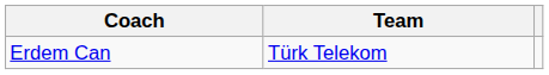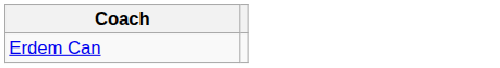- column: Team | Türk Telekom
